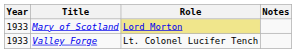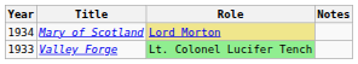Mary of Scotland | Year: 1933 -> 1934
Valley Forge | Role: no background -> lightgreen background
